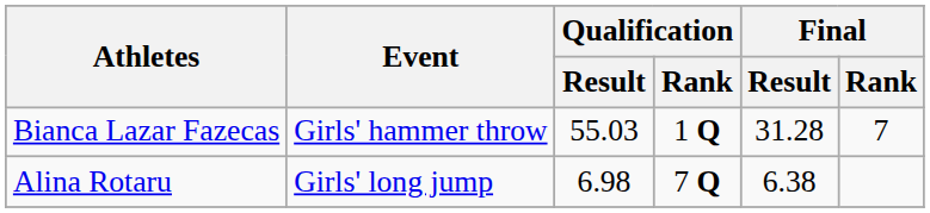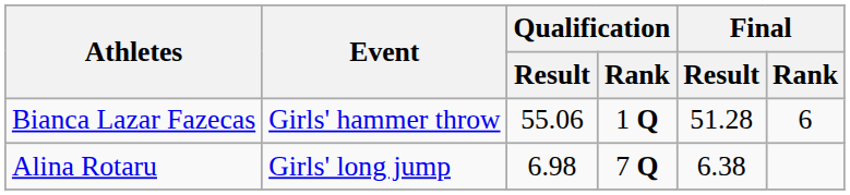Bianca Lazar Fazecas | Qualification / Result: 55.03 -> 55.06
Bianca Lazar Fazecas | Final / Result: 31.28 -> 51.28
Bianca Lazar Fazecas | Final / Rank: 7 -> 6
